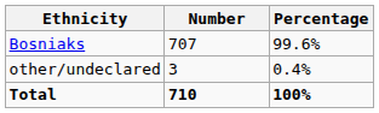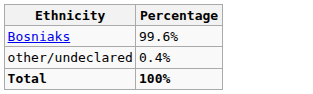- column: Number | 707 | 3 | 710
